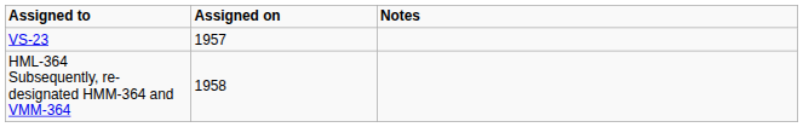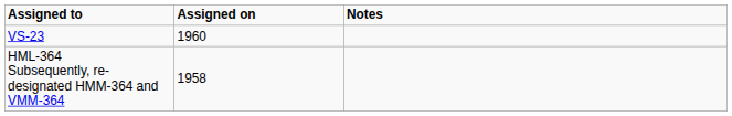VS-23 | Assigned on: 1957 -> 1960
